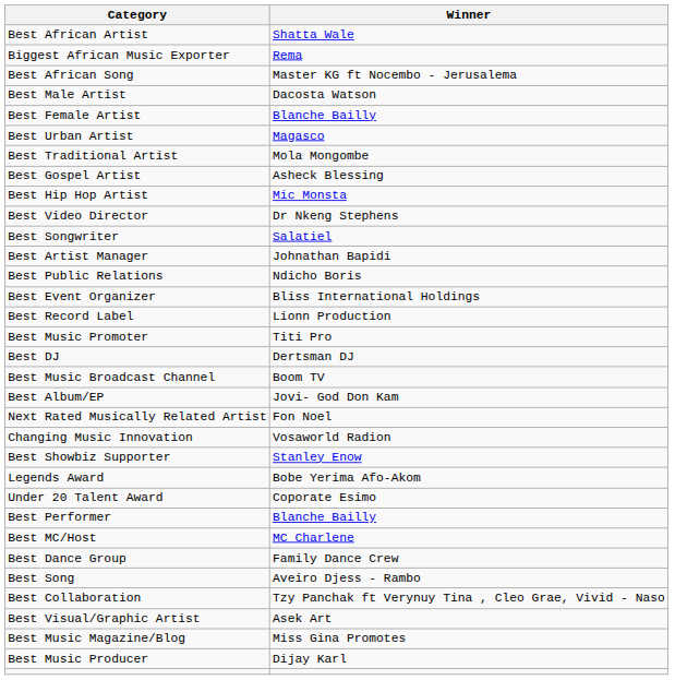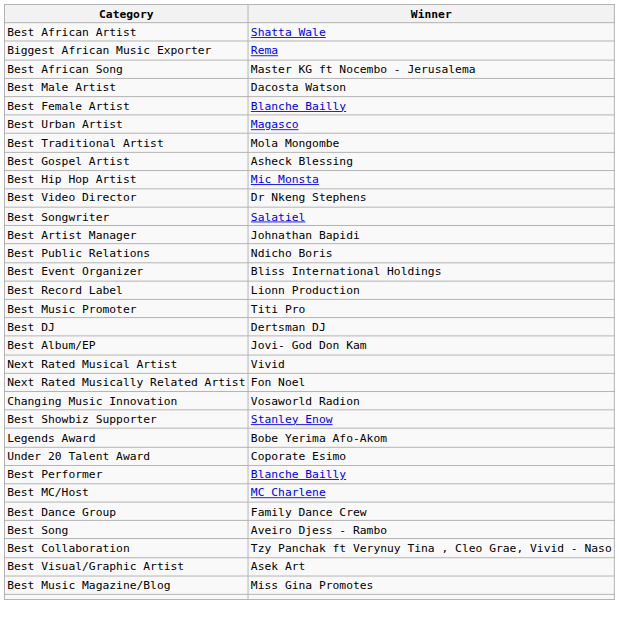- row: Best Music Broadcast Channel | Boom TV
+ row: Next Rated Musical Artist | Vivid
- row: Best Music Producer | Dijay Karl
